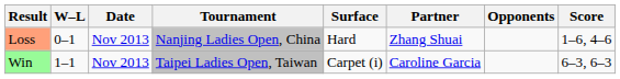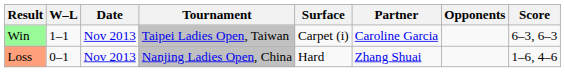rows swapped: Loss <-> Win
